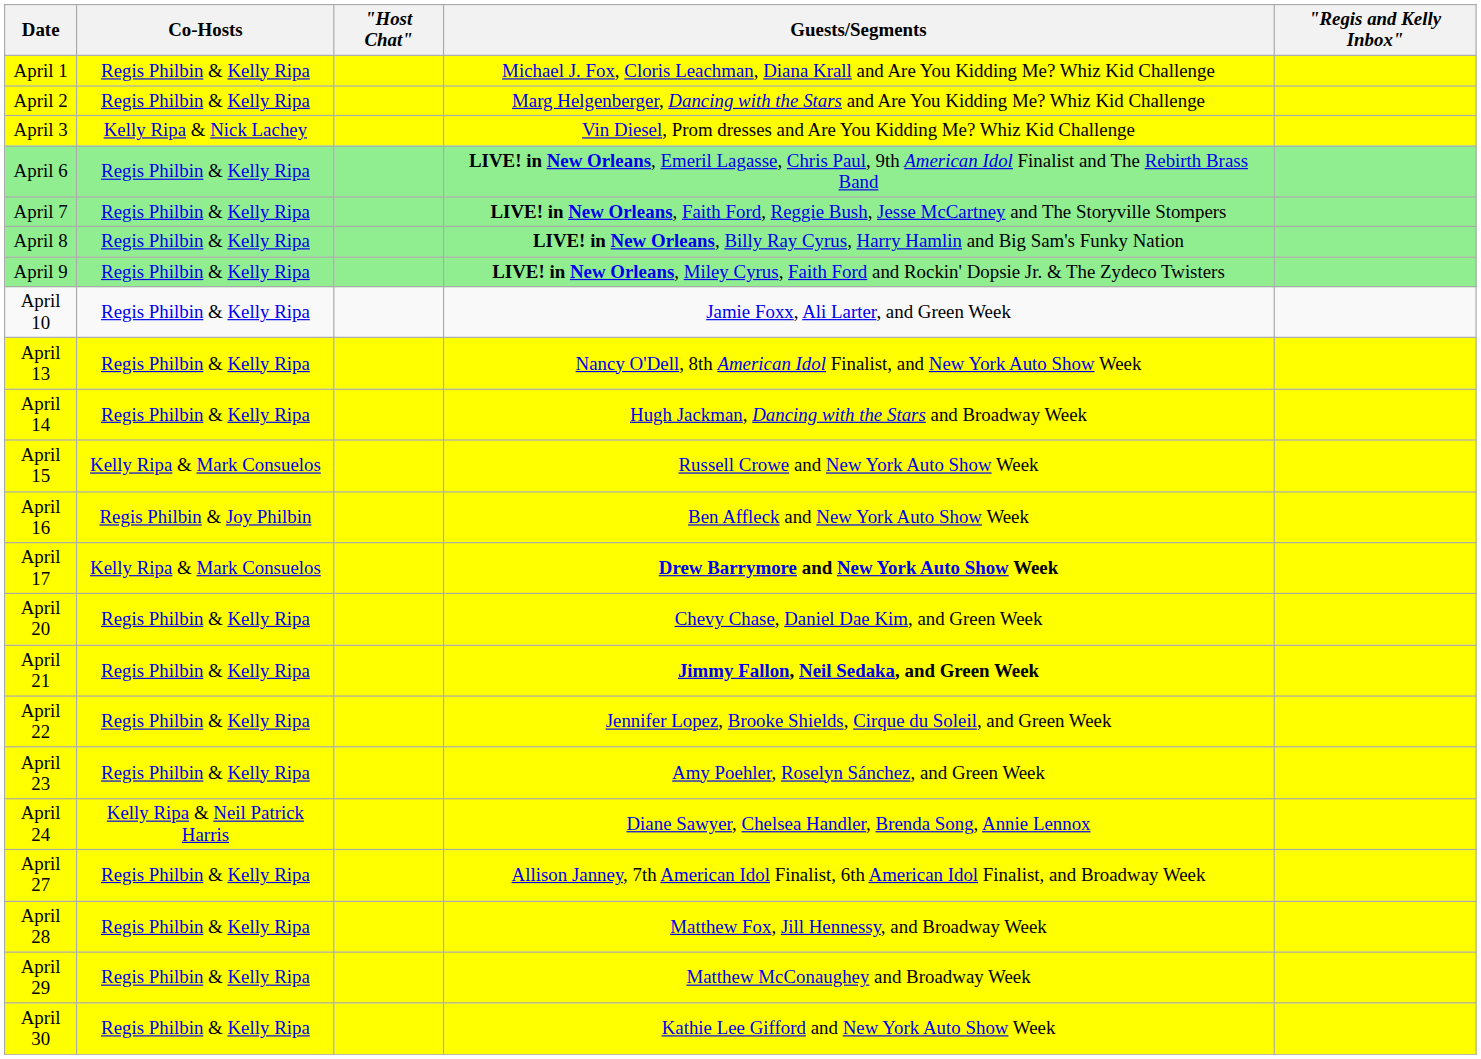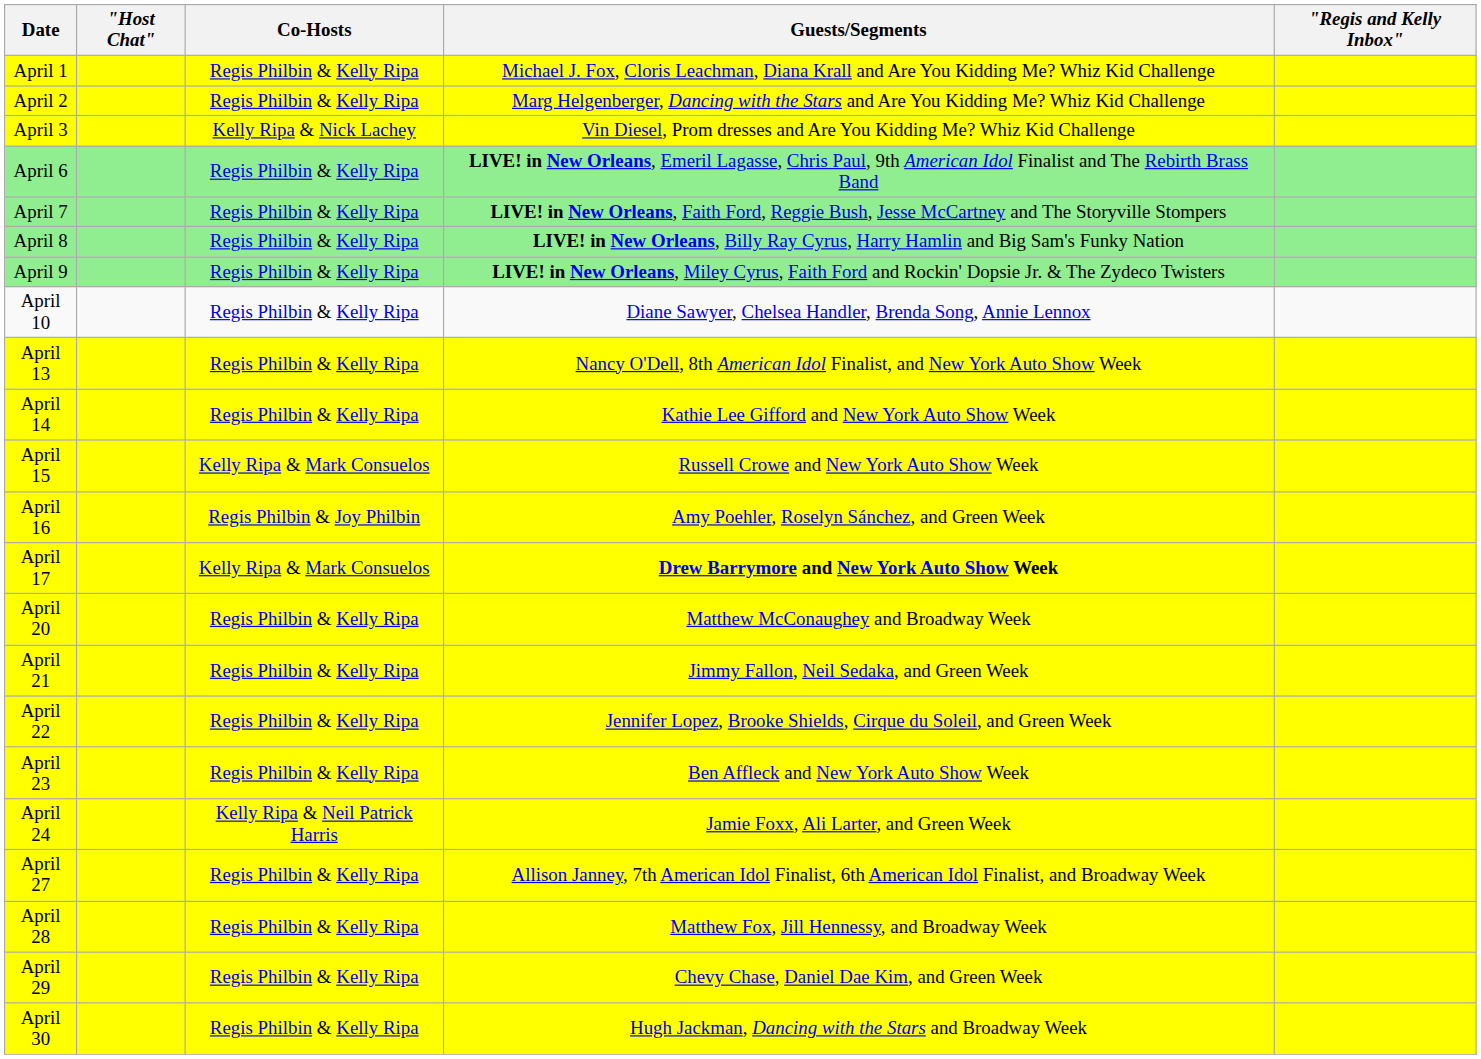columns swapped: Co-Hosts <-> "Host Chat"
April 10 | Guests/Segments: Jamie Foxx, Ali Larter, and Green Week -> Diane Sawyer, Chelsea Handler, Brenda Song, Annie Lennox
April 14 | Guests/Segments: Hugh Jackman, Dancing with the Stars and Broadway Week -> Kathie Lee Gifford and New York Auto Show Week
April 16 | Guests/Segments: Ben Affleck and New York Auto Show Week -> Amy Poehler, Roselyn Sánchez, and Green Week
April 20 | Guests/Segments: Chevy Chase, Daniel Dae Kim, and Green Week -> Matthew McConaughey and Broadway Week
April 21 | Guests/Segments: bold -> normal
April 23 | Guests/Segments: Amy Poehler, Roselyn Sánchez, and Green Week -> Ben Affleck and New York Auto Show Week
April 24 | Guests/Segments: Diane Sawyer, Chelsea Handler, Brenda Song, Annie Lennox -> Jamie Foxx, Ali Larter, and Green Week
April 29 | Guests/Segments: Matthew McConaughey and Broadway Week -> Chevy Chase, Daniel Dae Kim, and Green Week
April 30 | Guests/Segments: Kathie Lee Gifford and New York Auto Show Week -> Hugh Jackman, Dancing with the Stars and Broadway Week
